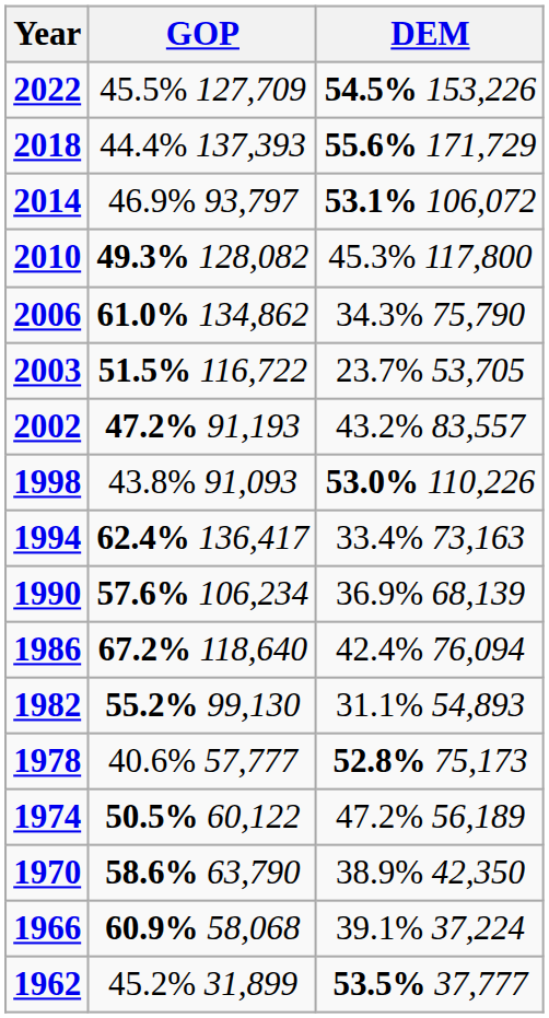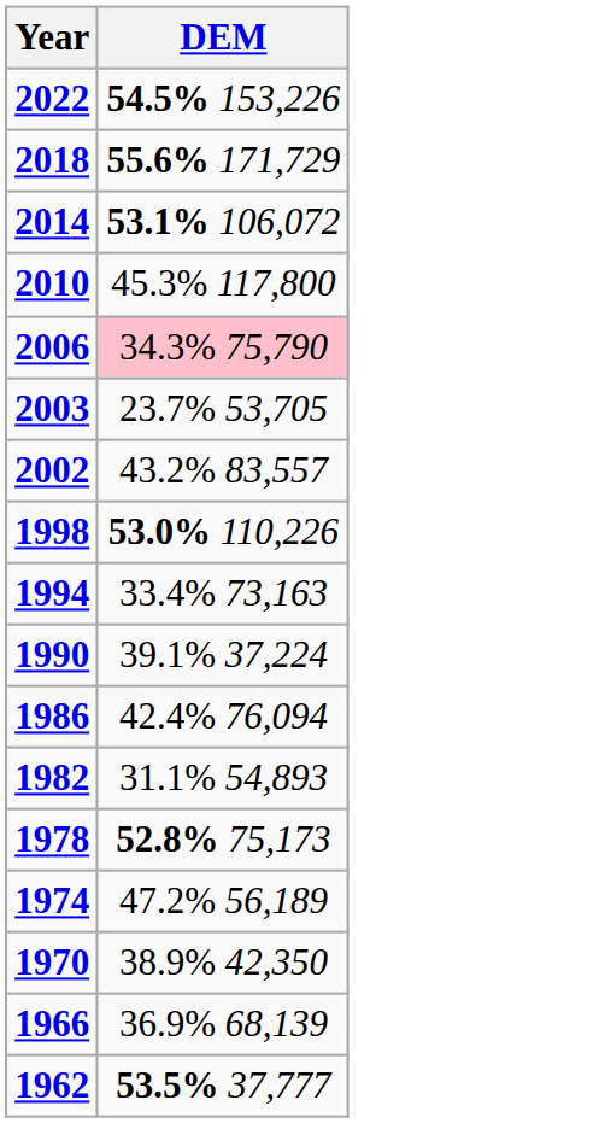- column: GOP | 45.5% 127,709 | 44.4% 137,393 | 46.9% 93,797 | 49.3% 128,082 | 61.0% 134,862 | 51.5% 116,722 | 47.2% 91,193 | 43.8% 91,093 | 62.4% 136,417 | 57.6% 106,234 | 67.2% 118,640 | 55.2% 99,130 | 40.6% 57,777 | 50.5% 60,122 | 58.6% 63,790 | 60.9% 58,068 | 45.2% 31,899
2006 | DEM: no background -> pink background
1990 | DEM: 36.9% 68,139 -> 39.1% 37,224
1966 | DEM: 39.1% 37,224 -> 36.9% 68,139
